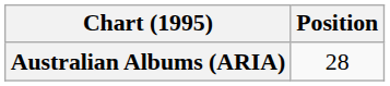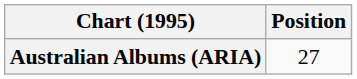Australian Albums (ARIA) | Position: 28 -> 27
